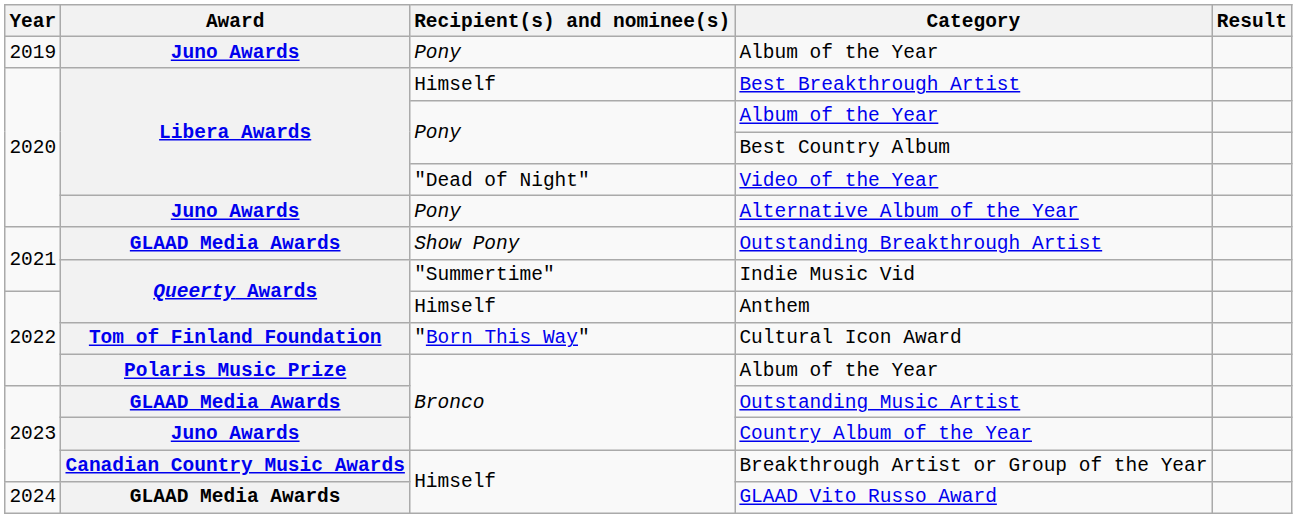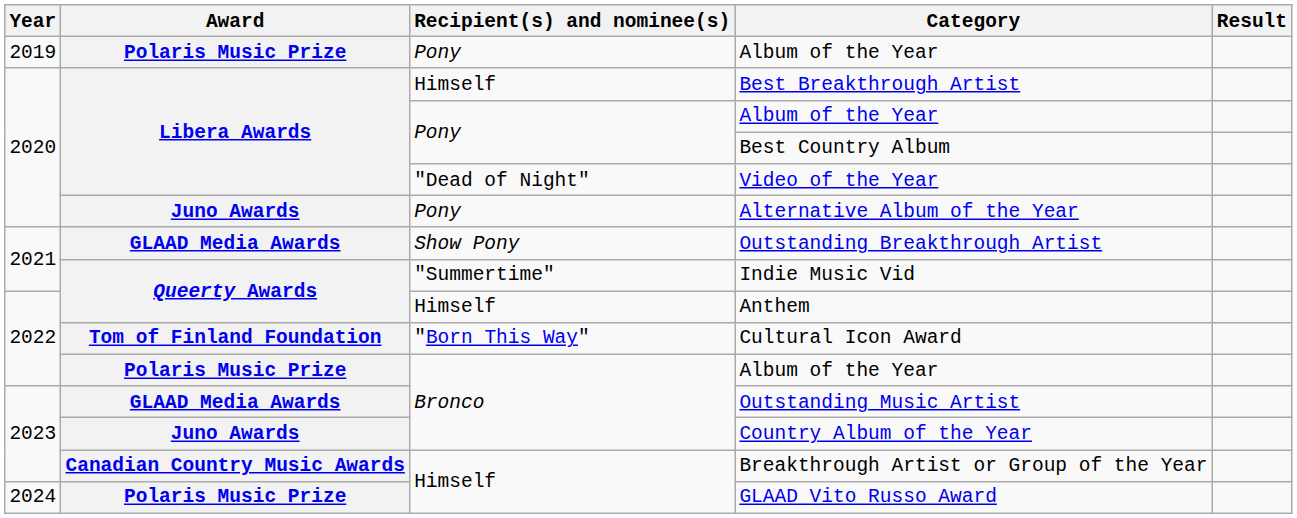2019 / Album of the Year | Award: Juno Awards -> Polaris Music Prize
GLAAD Vito Russo Award | Award: GLAAD Media Awards -> Polaris Music Prize
